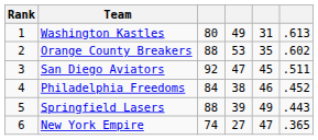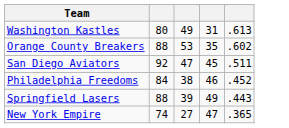- column: Rank | 1 | 2 | 3 | 4 | 5 | 6
